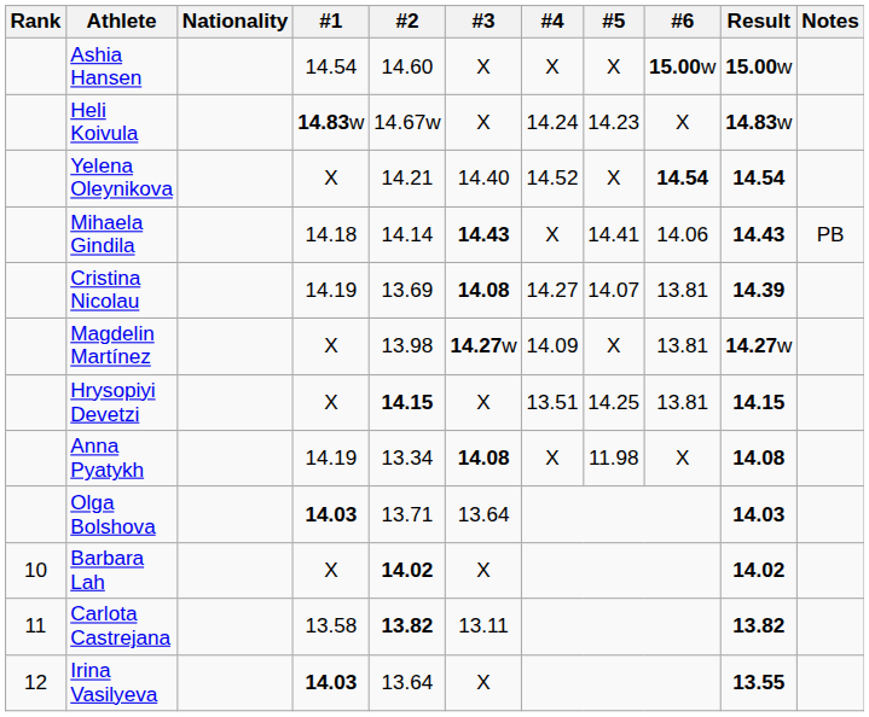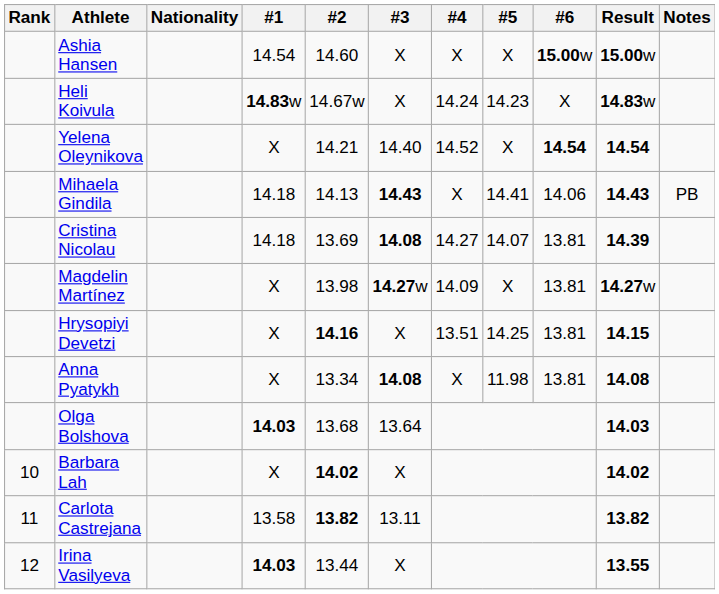Mihaela Gindila | #2: 14.14 -> 14.13
Cristina Nicolau | #1: 14.19 -> 14.18
Hrysopiyi Devetzi | #2: 14.15 -> 14.16
Anna Pyatykh | #1: 14.19 -> X
Anna Pyatykh | #6: X -> 13.81
Olga Bolshova | #2: 13.71 -> 13.68
Irina Vasilyeva | #2: 13.64 -> 13.44
